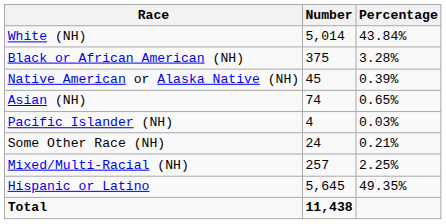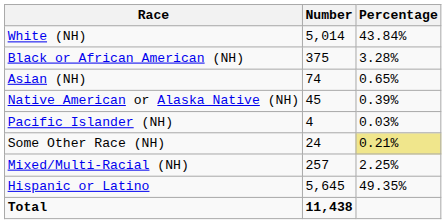rows swapped: Native American or Alaska Native (NH) <-> Asian (NH)
Some Other Race (NH) | Percentage: no background -> khaki background
